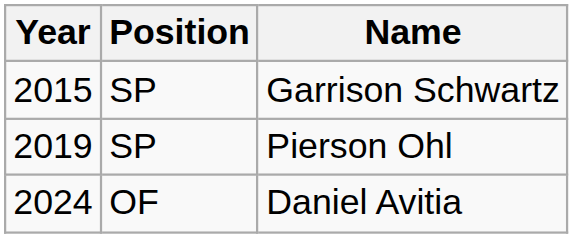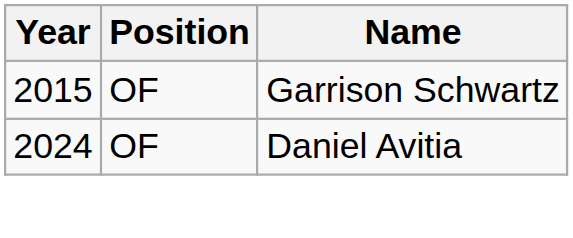Garrison Schwartz | Position: SP -> OF
- row: 2019 | SP | Pierson Ohl
